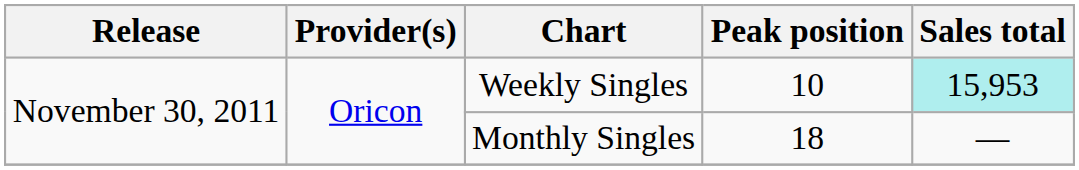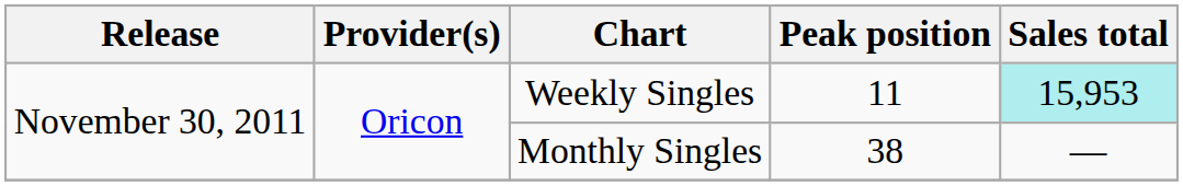Weekly Singles | Peak position: 10 -> 11
Monthly Singles | Peak position: 18 -> 38
